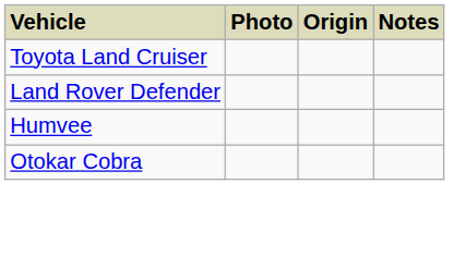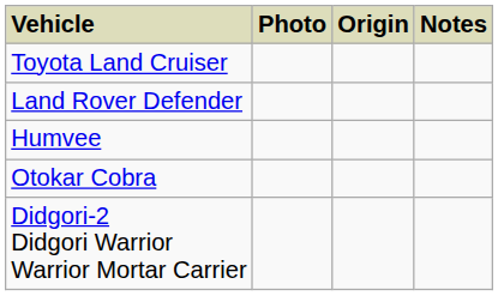+ row: Didgori-2 Didgori Warrior Warrior Mortar Carrier
